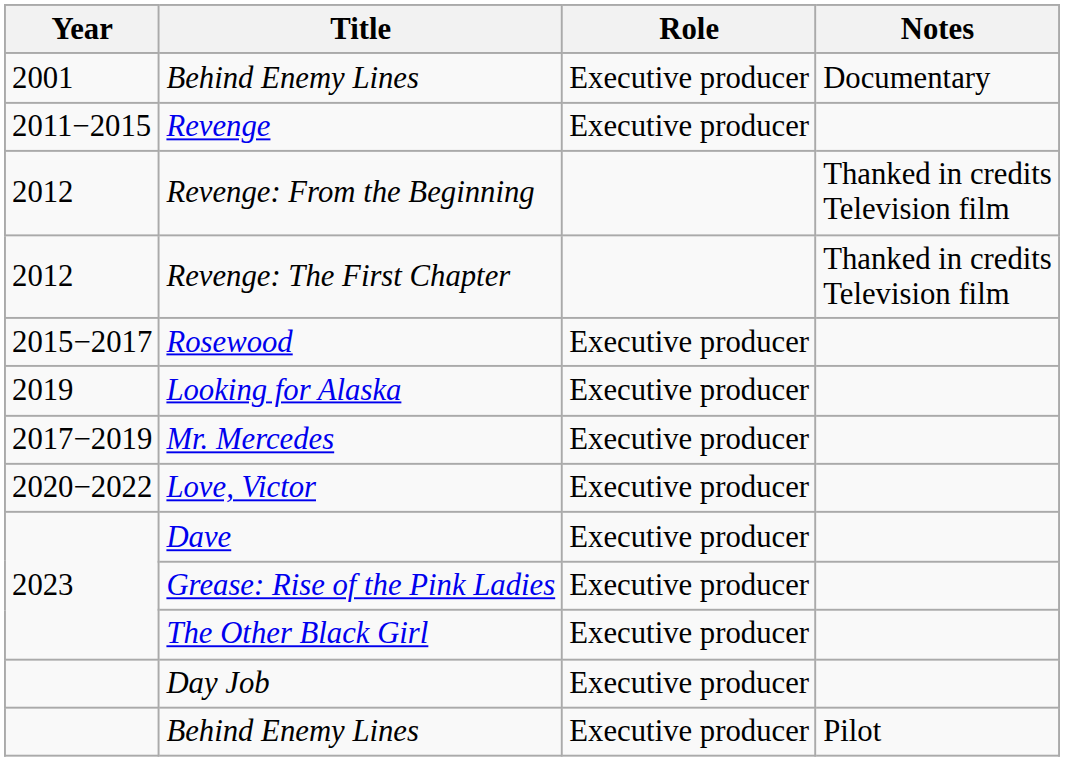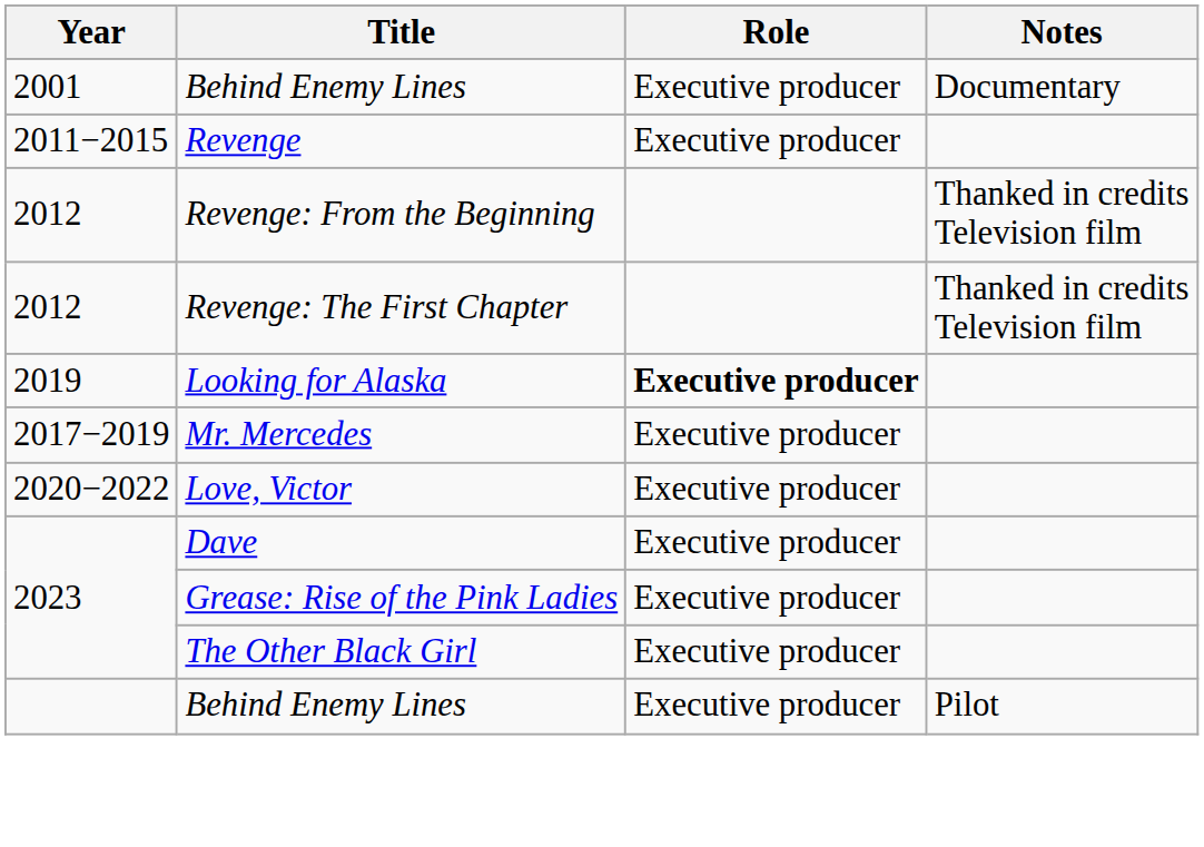- row: 2015−2017 | Rosewood | Executive producer
Looking for Alaska | Role: normal -> bold
- row: Day Job | Executive producer
